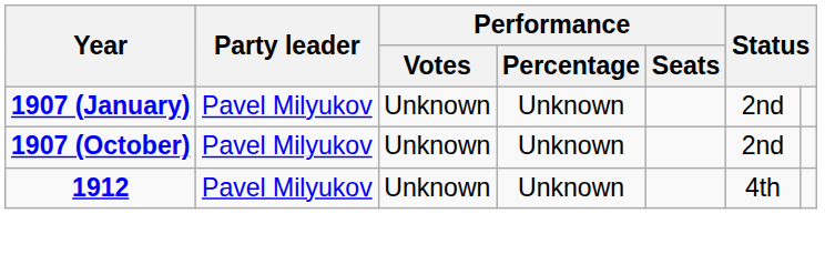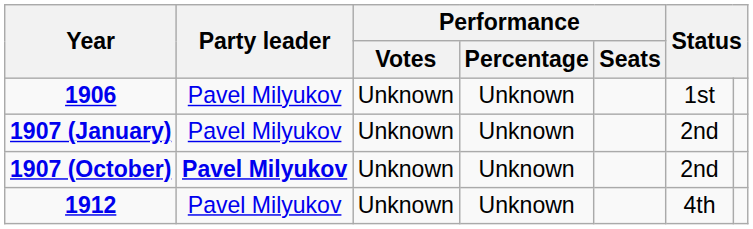+ row: 1906 | Pavel Milyukov | Unknown | Unknown | 1st
1907 (October) | Party leader: normal -> bold
